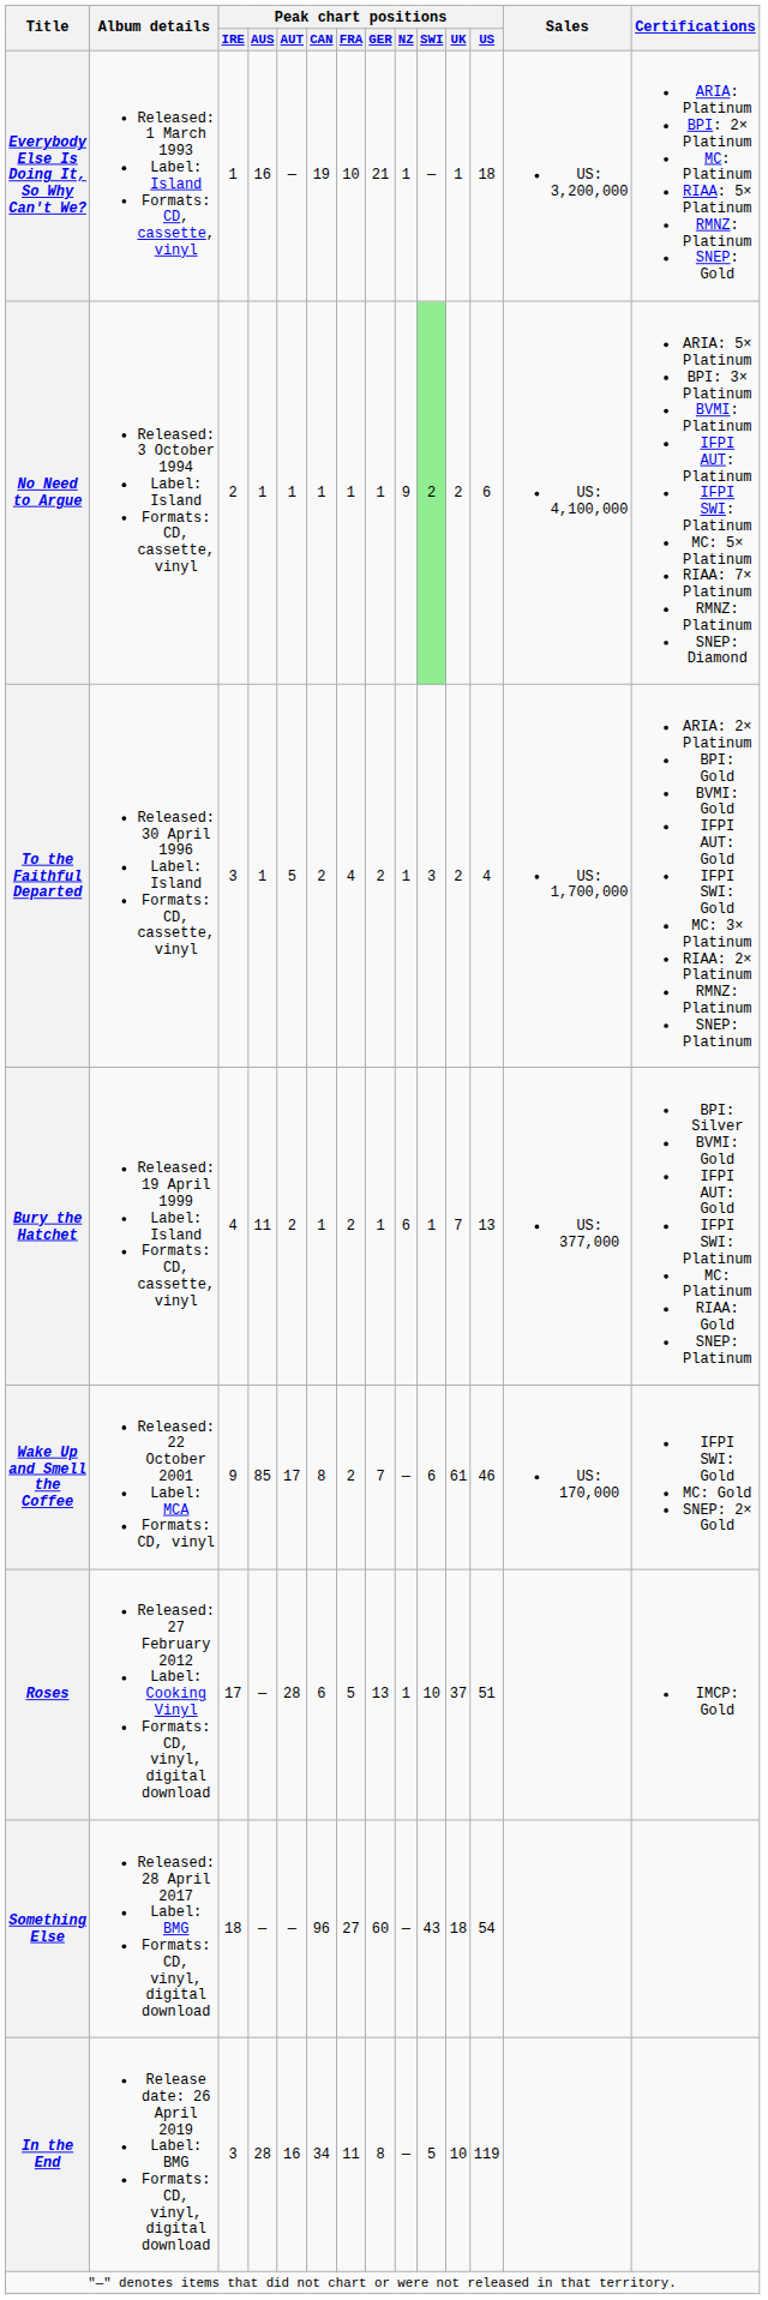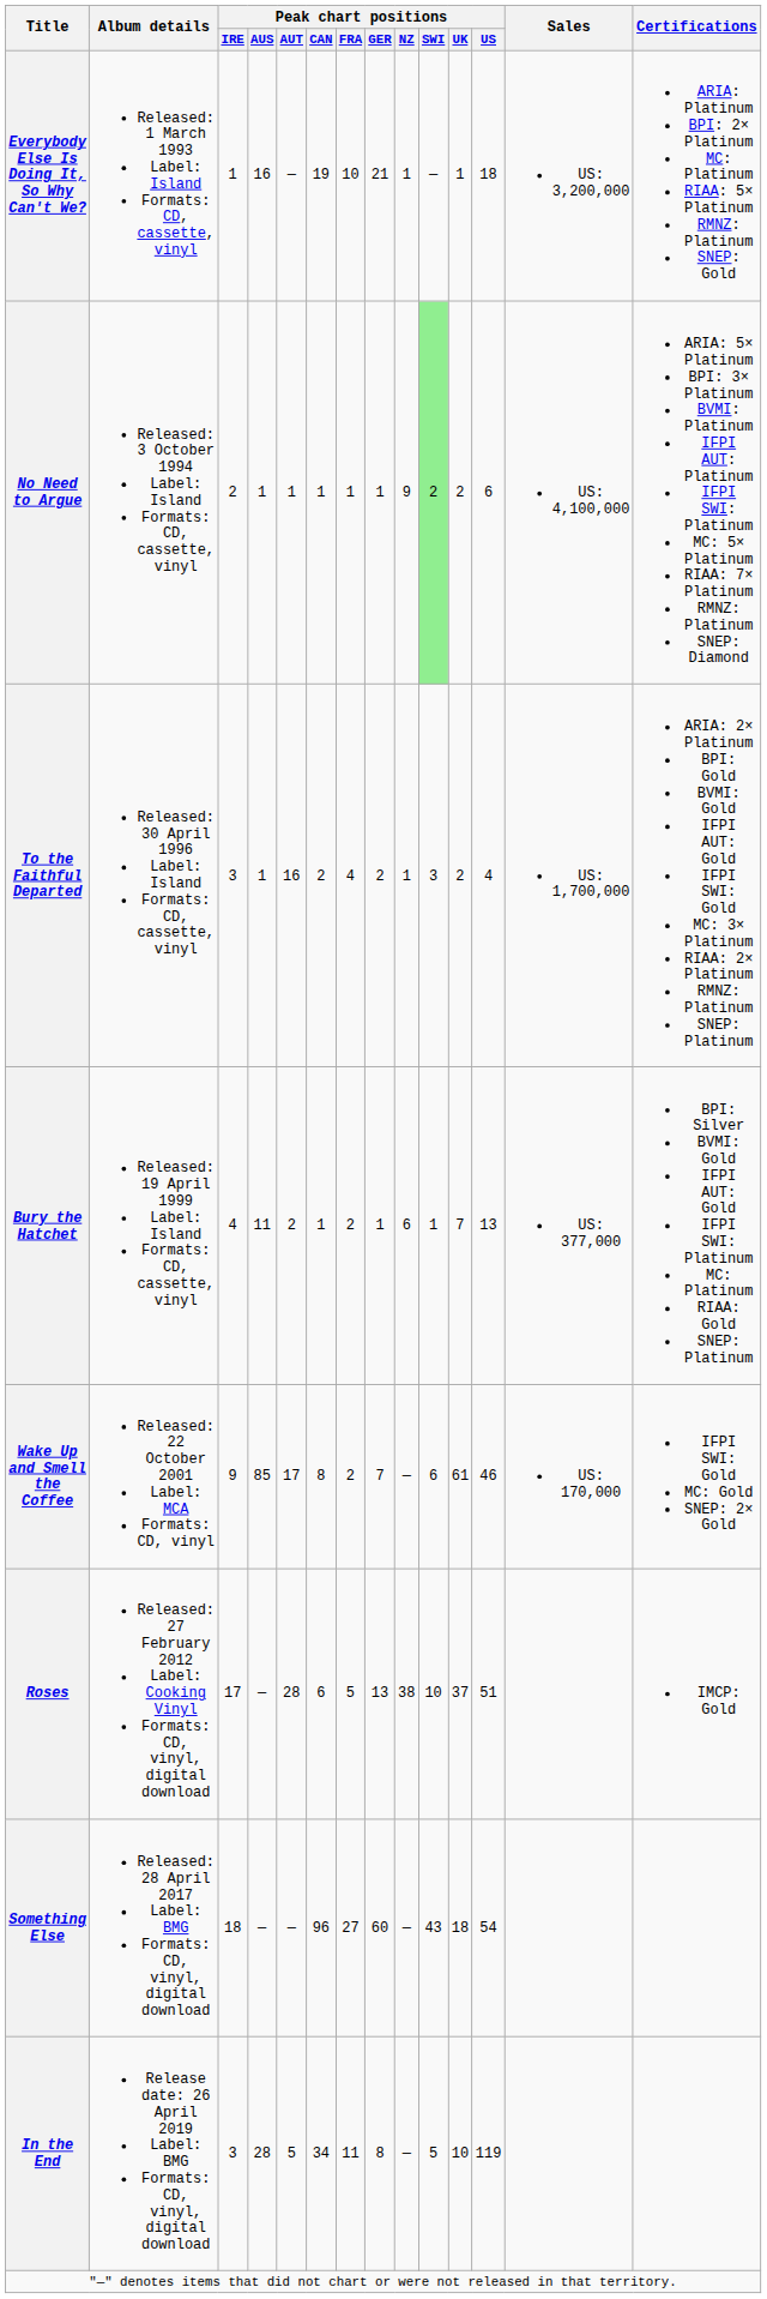To the Faithful Departed | Peak chart positions / AUT: 5 -> 16
Roses | Peak chart positions / NZ: 1 -> 38
In the End | Peak chart positions / AUT: 16 -> 5
